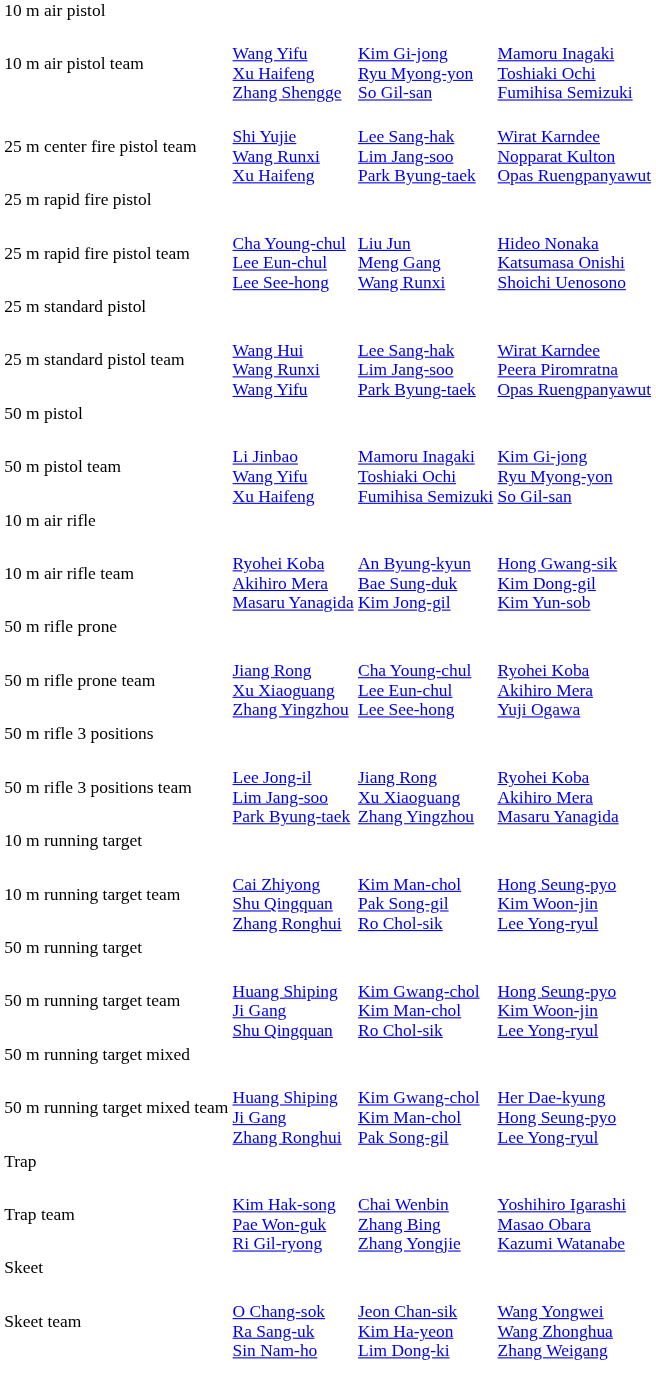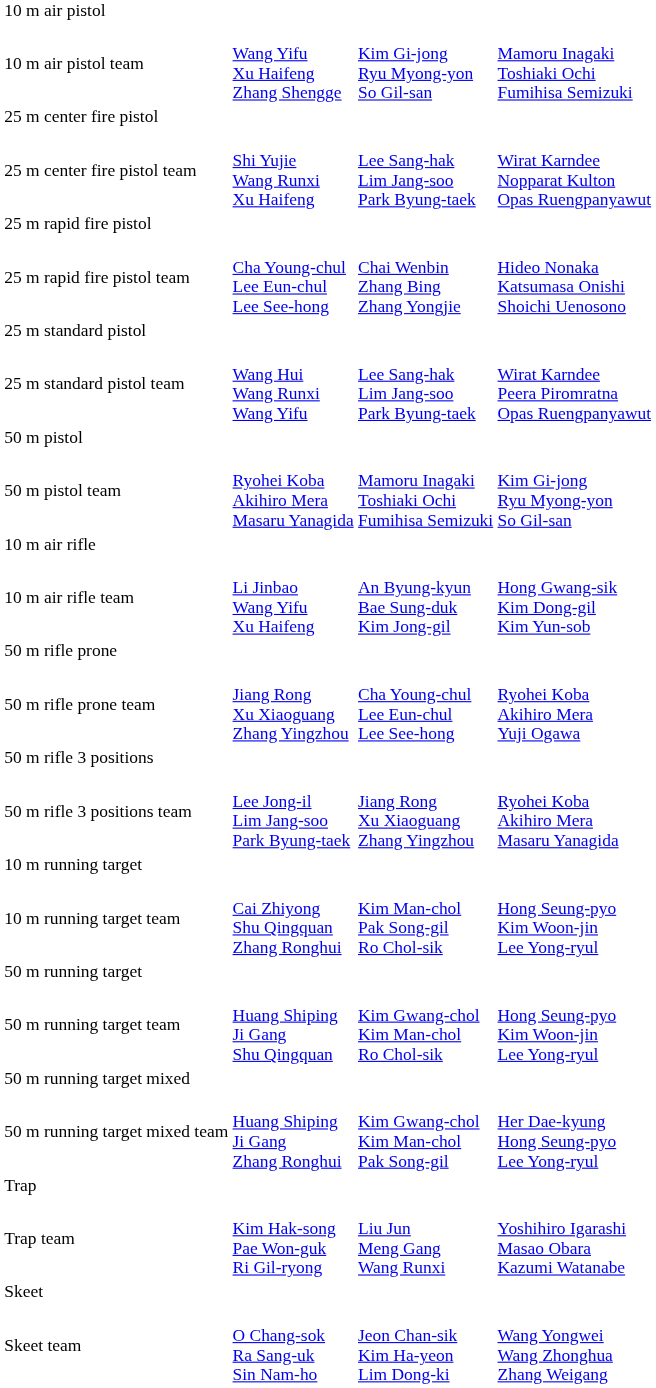+ row: 25 m center fire pistol
25 m rapid fire pistol team | column 3: Liu Jun Meng Gang Wang Runxi -> Chai Wenbin Zhang Bing Zhang Yongjie
50 m pistol team | column 2: Li Jinbao Wang Yifu Xu Haifeng -> Ryohei Koba Akihiro Mera Masaru Yanagida
10 m air rifle team | column 2: Ryohei Koba Akihiro Mera Masaru Yanagida -> Li Jinbao Wang Yifu Xu Haifeng
Trap team | column 3: Chai Wenbin Zhang Bing Zhang Yongjie -> Liu Jun Meng Gang Wang Runxi
